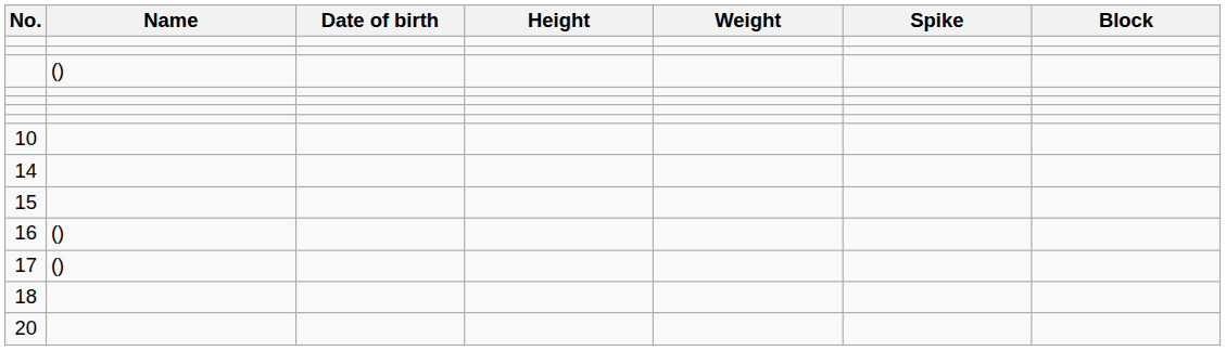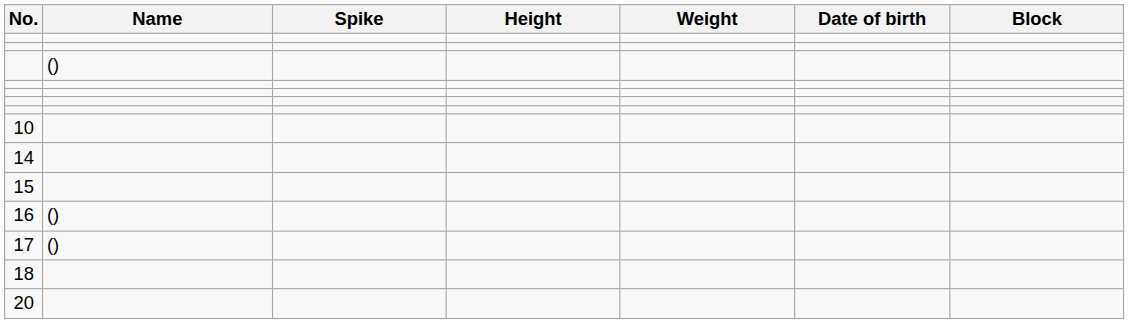columns swapped: Date of birth <-> Spike
